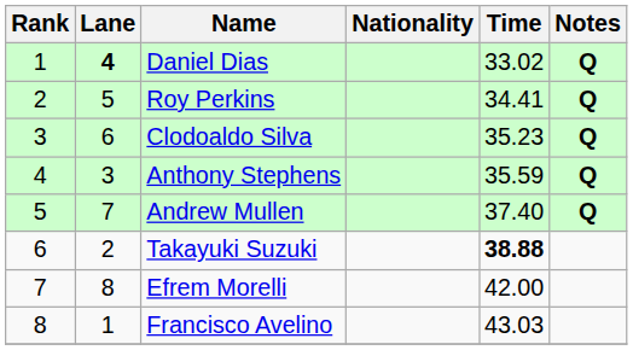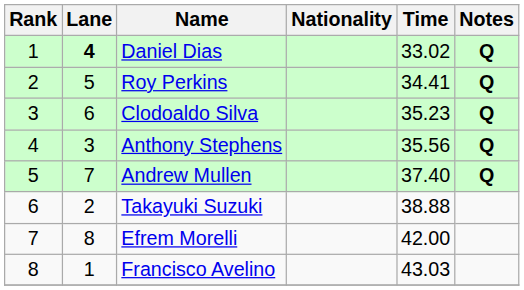Anthony Stephens | Time: 35.59 -> 35.56
Takayuki Suzuki | Time: bold -> normal
